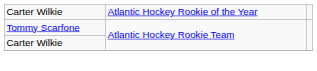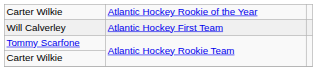+ row: Will Calverley | Atlantic Hockey First Team
